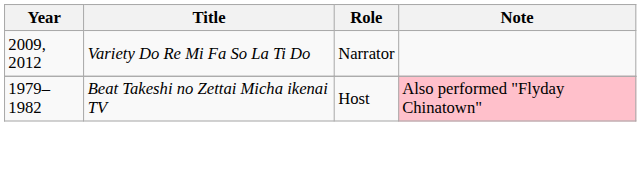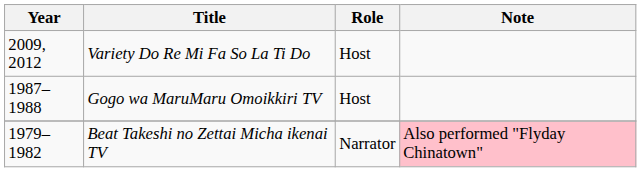Variety Do Re Mi Fa So La Ti Do | Role: Narrator -> Host
+ row: 1987–1988 | Gogo wa MaruMaru Omoikkiri TV | Host
Beat Takeshi no Zettai Micha ikenai TV | Role: Host -> Narrator
